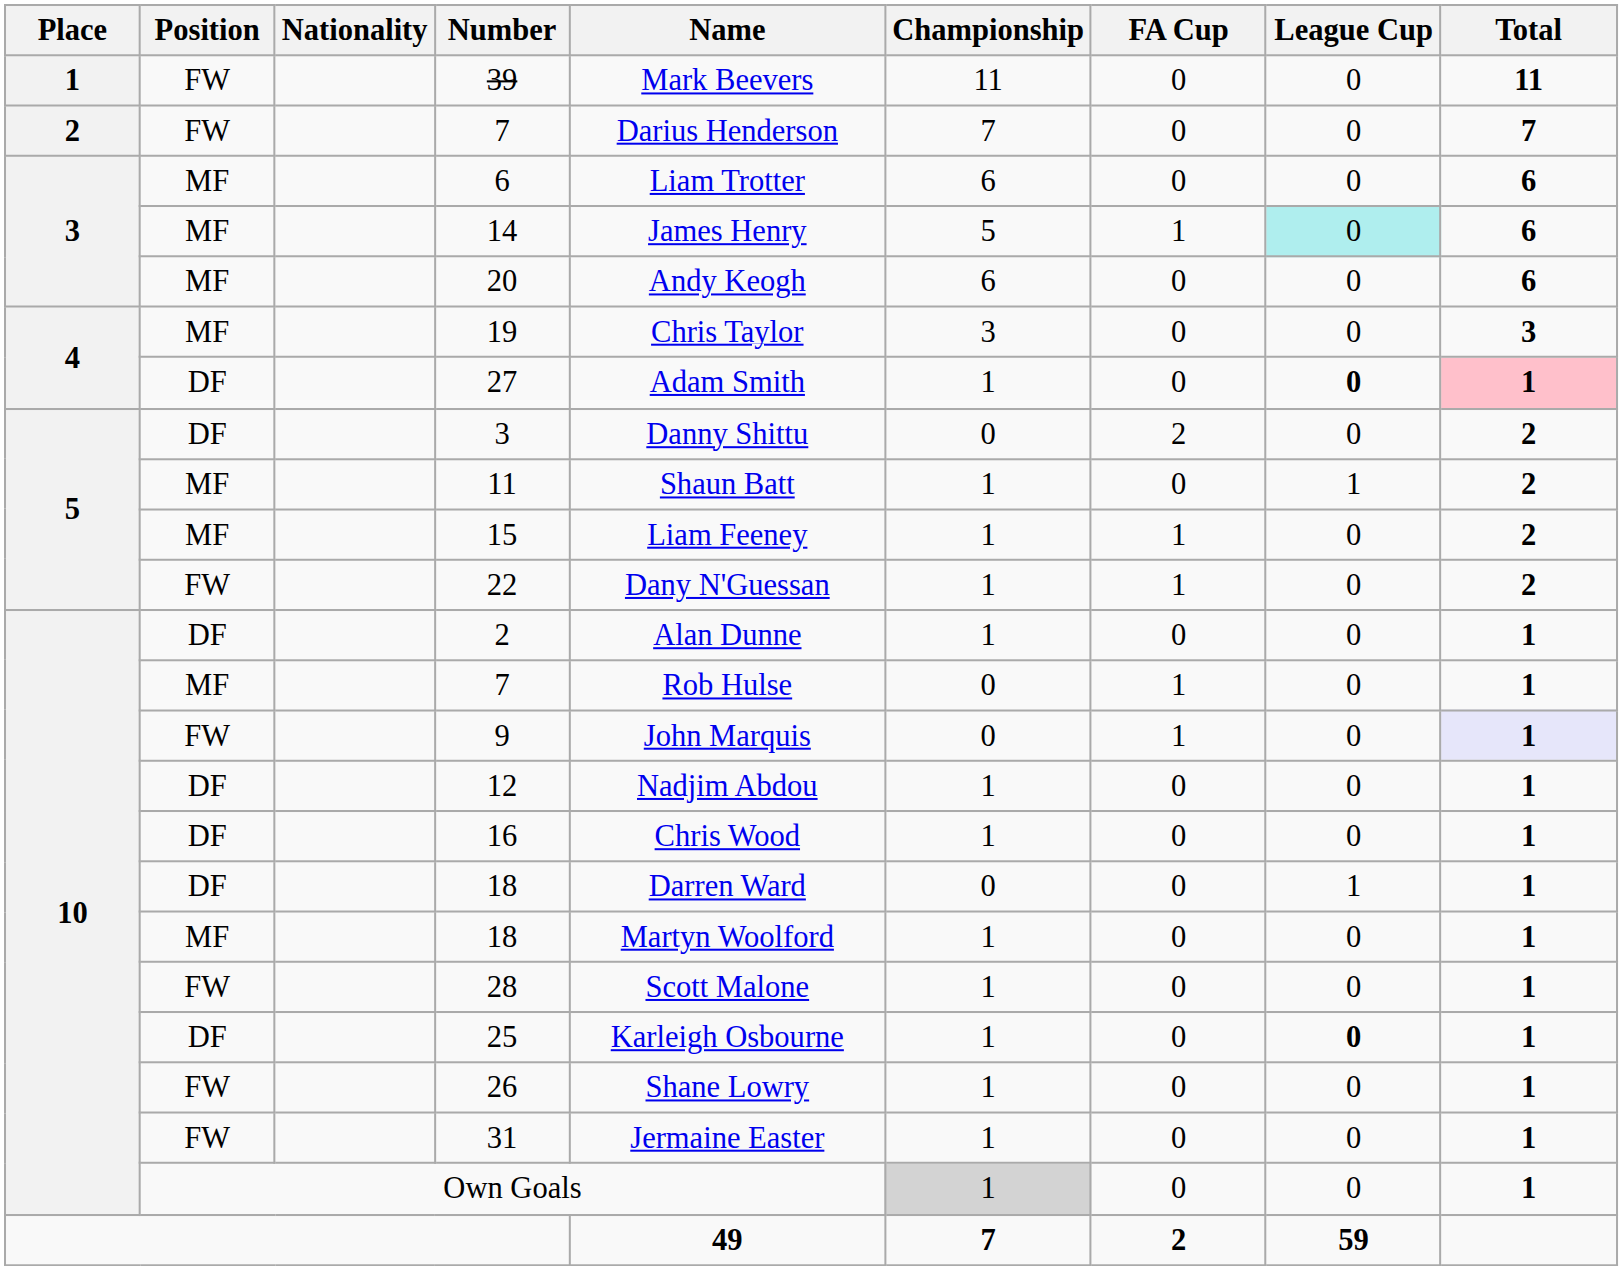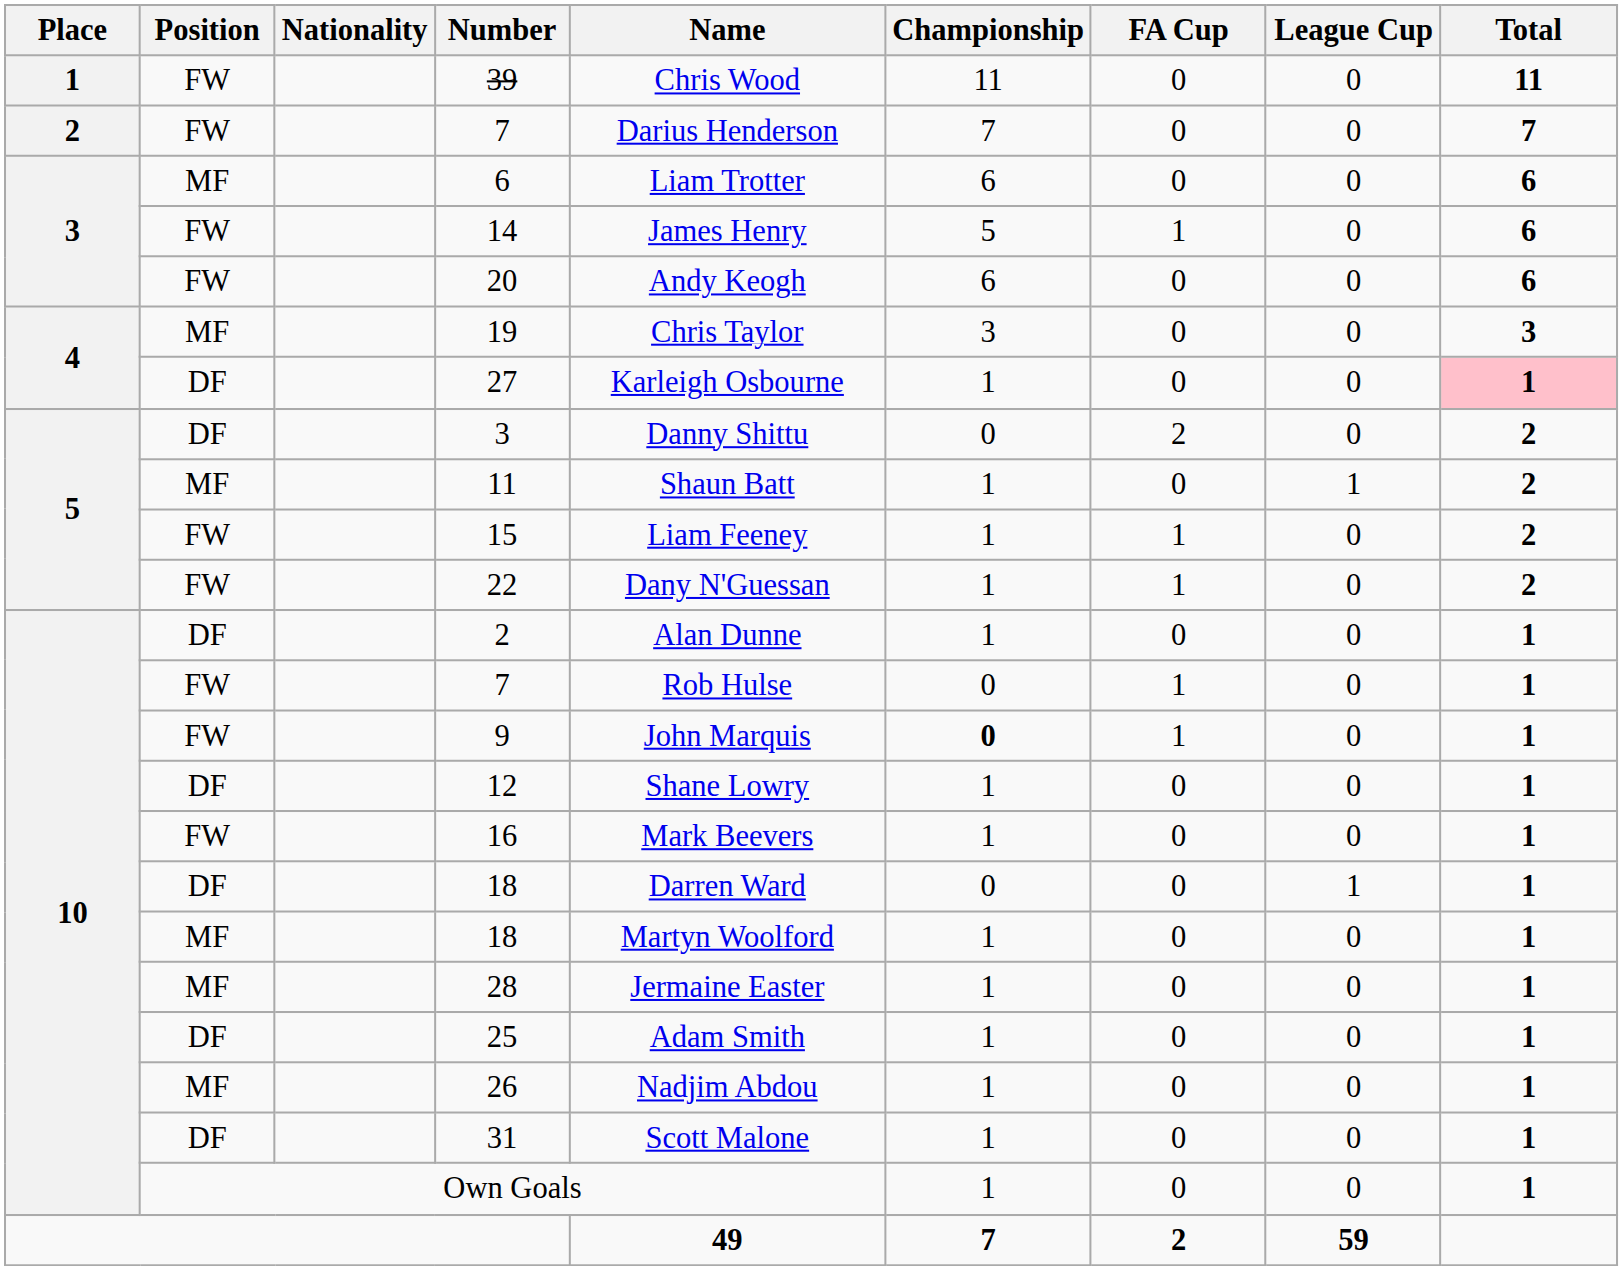39 | Name: Mark Beevers -> Chris Wood
14 | Position: MF -> FW
14 | League Cup: paleturquoise background -> no background
20 | Position: MF -> FW
27 | Name: Adam Smith -> Karleigh Osbourne
27 | League Cup: bold -> normal
15 | Position: MF -> FW
10 / 7 | Position: MF -> FW
9 | Championship: normal -> bold
9 | Total: lavender background -> no background
12 | Name: Nadjim Abdou -> Shane Lowry
16 | Position: DF -> FW
16 | Name: Chris Wood -> Mark Beevers
28 | Position: FW -> MF
28 | Name: Scott Malone -> Jermaine Easter
25 | Name: Karleigh Osbourne -> Adam Smith
25 | League Cup: bold -> normal
26 | Position: FW -> MF
26 | Name: Shane Lowry -> Nadjim Abdou
31 | Position: FW -> DF
31 | Name: Jermaine Easter -> Scott Malone
Own Goals | Championship: lightgrey background -> no background
